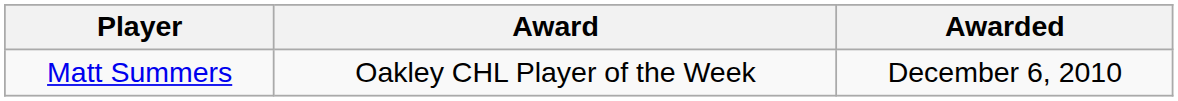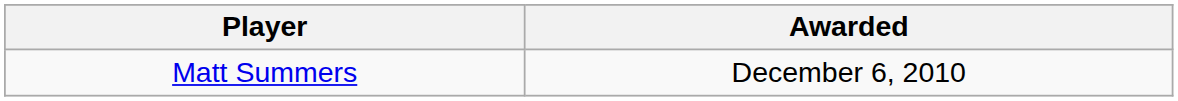- column: Award | Oakley CHL Player of the Week
